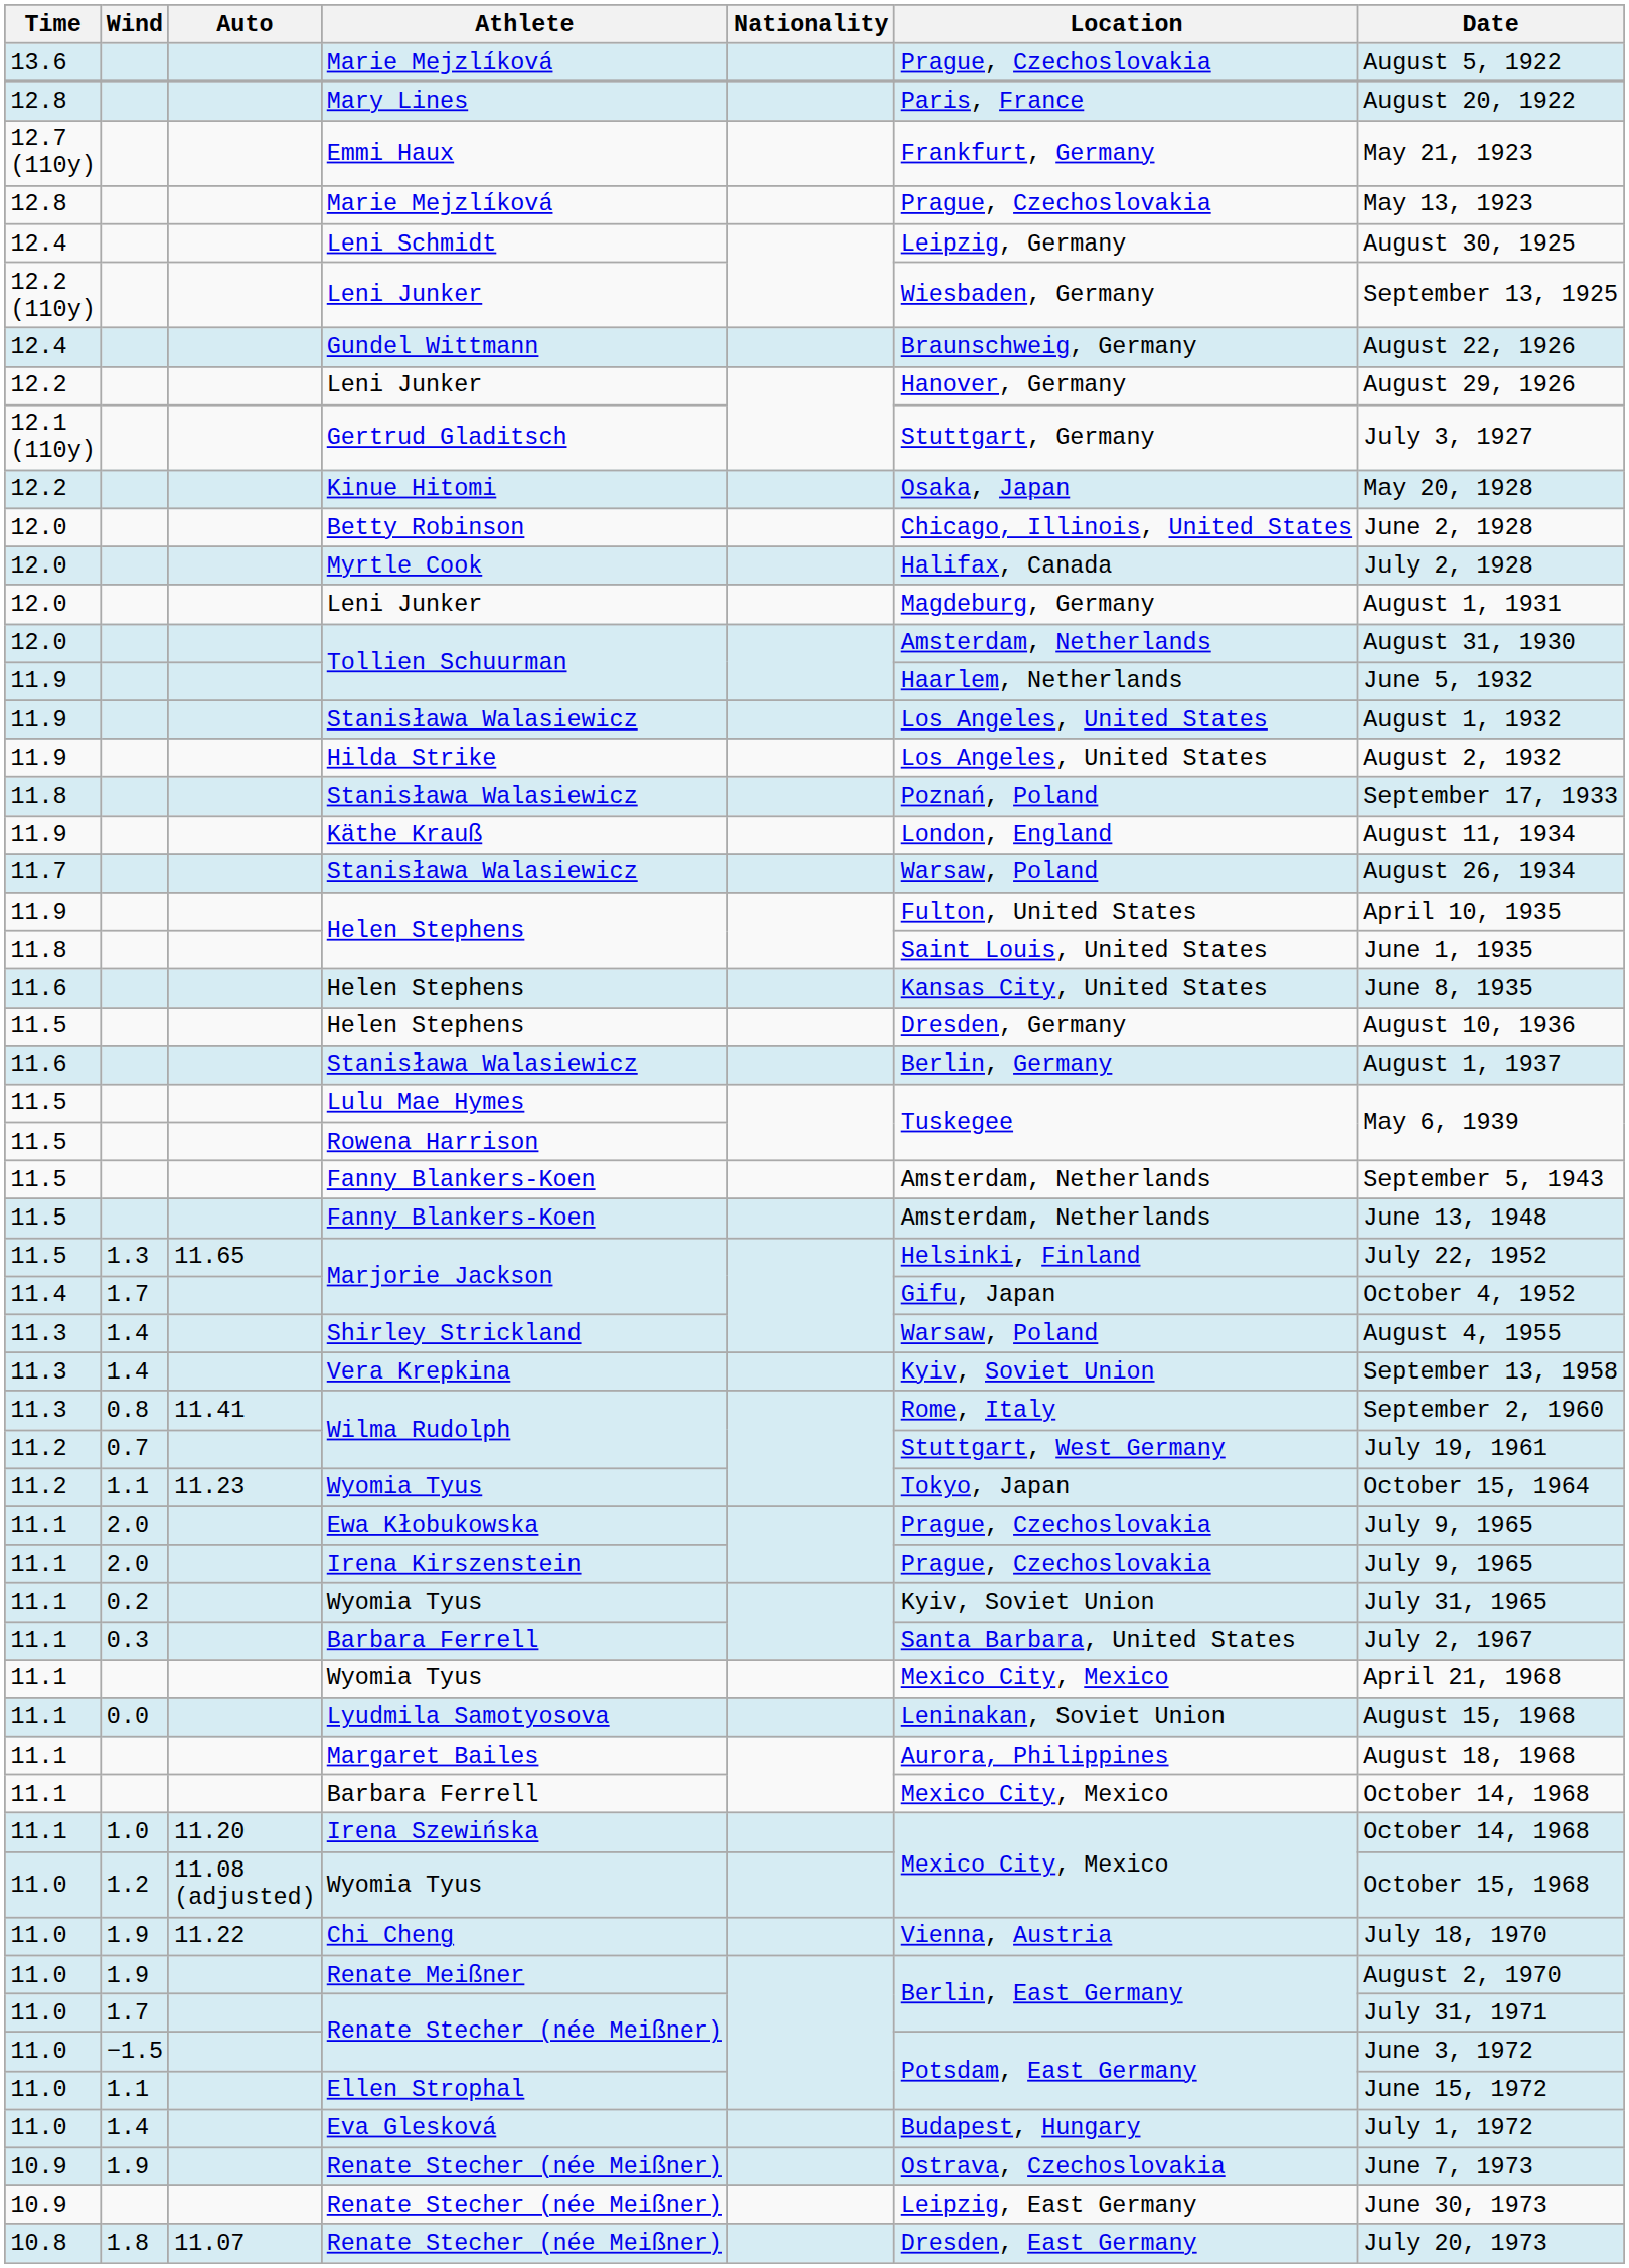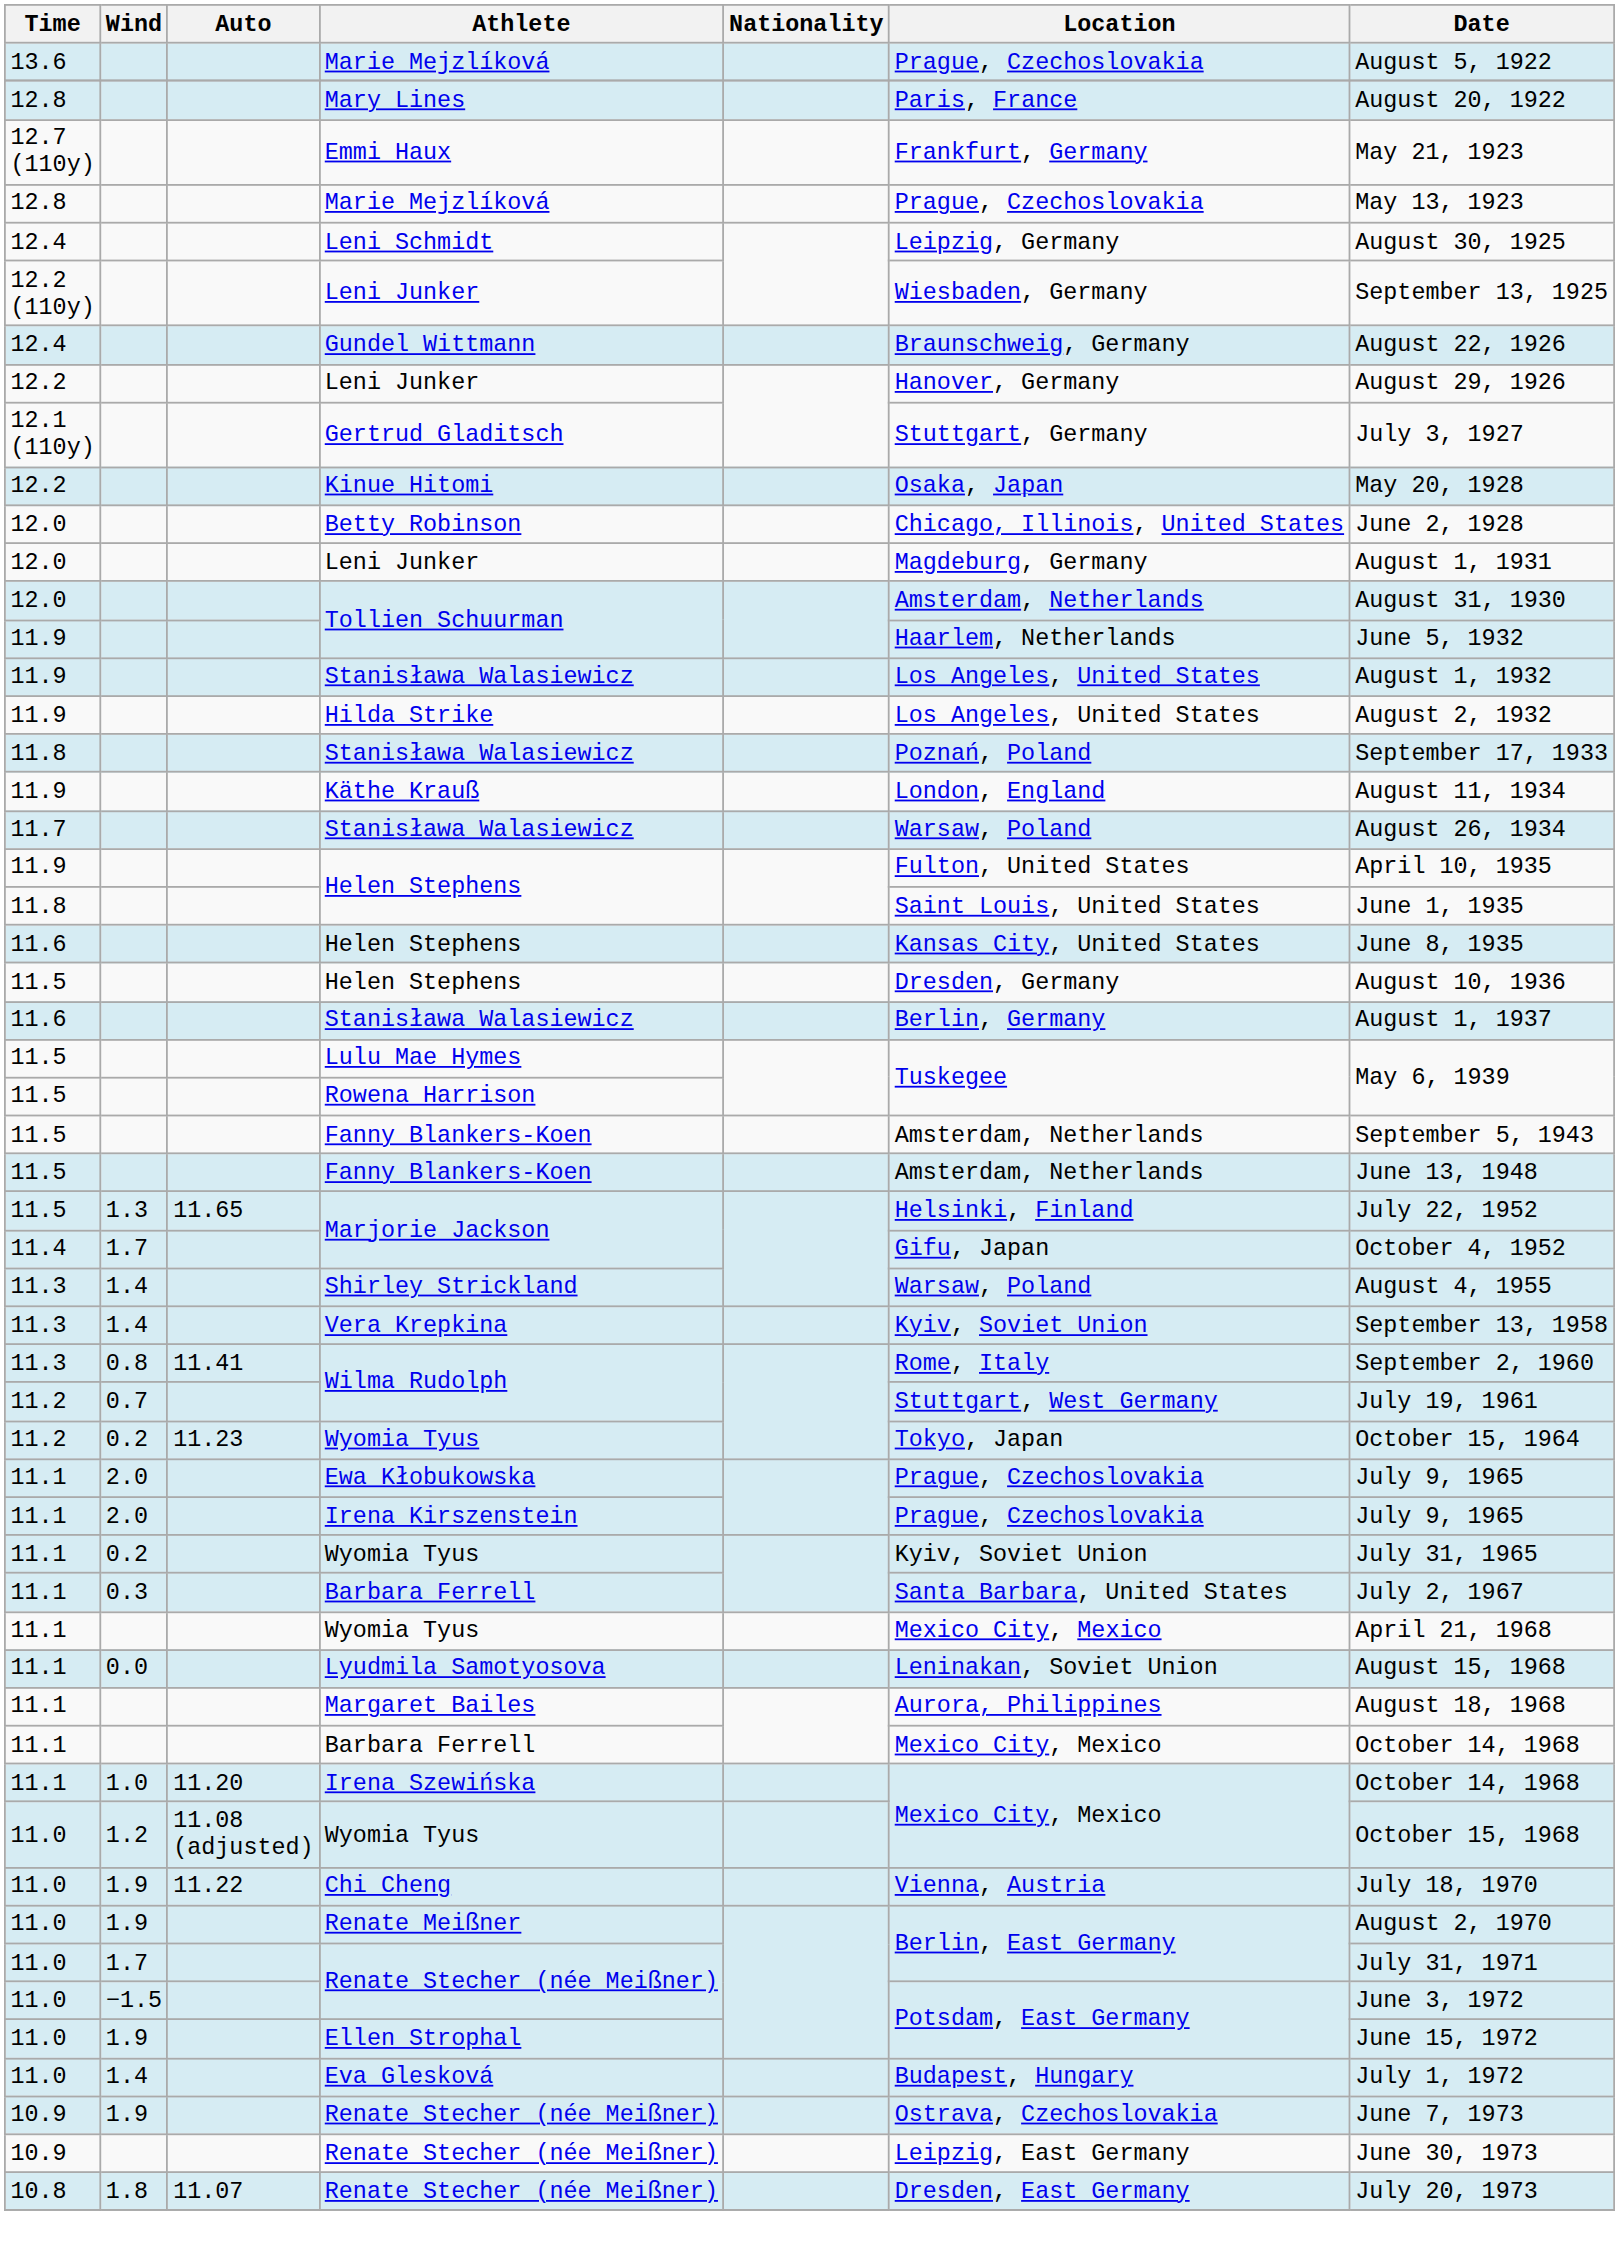- row: 12.0 | Myrtle Cook | Halifax, Canada | July 2, 1928
11.2 / Wyomia Tyus | Wind: 1.1 -> 0.2
Ellen Strophal | Wind: 1.1 -> 1.9
